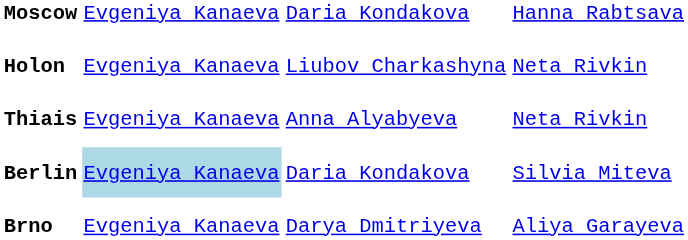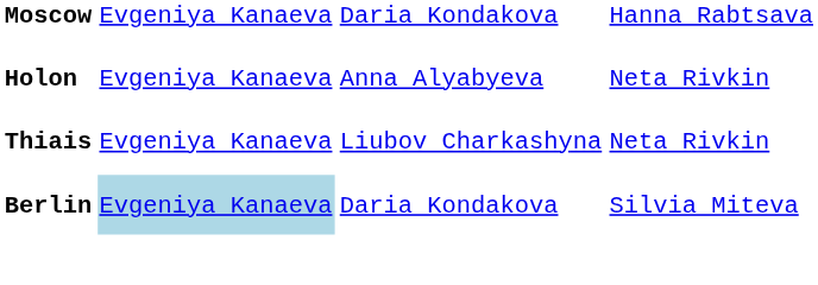Holon | column 3: Liubov Charkashyna -> Anna Alyabyeva
Thiais | column 3: Anna Alyabyeva -> Liubov Charkashyna
- row: Brno | Evgeniya Kanaeva | Darya Dmitriyeva | Aliya Garayeva
